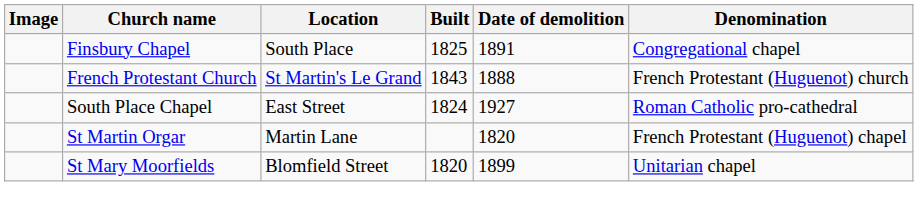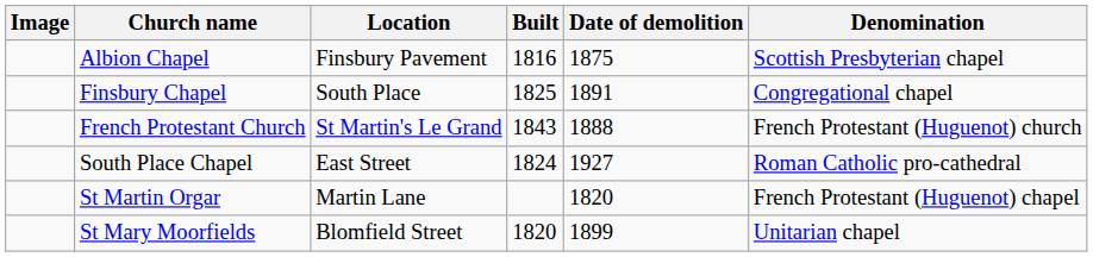+ row: Albion Chapel | Finsbury Pavement | 1816 | 1875 | Scottish Presbyterian chapel
